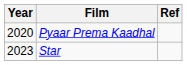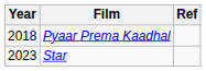Pyaar Prema Kaadhal | Year: 2020 -> 2018
